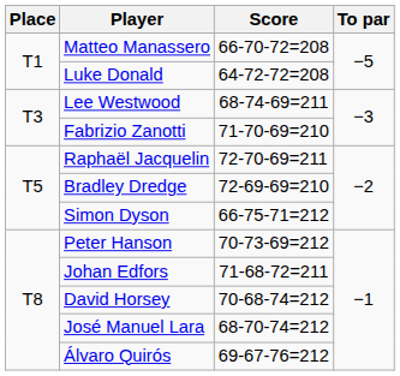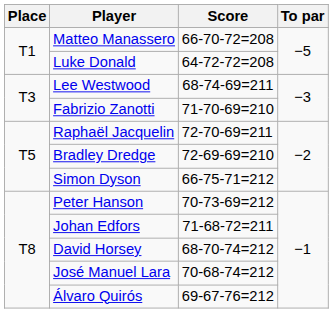David Horsey | Score: 70-68-74=212 -> 68-70-74=212
José Manuel Lara | Score: 68-70-74=212 -> 70-68-74=212
